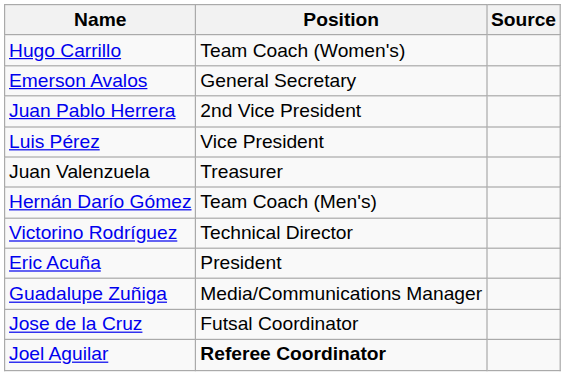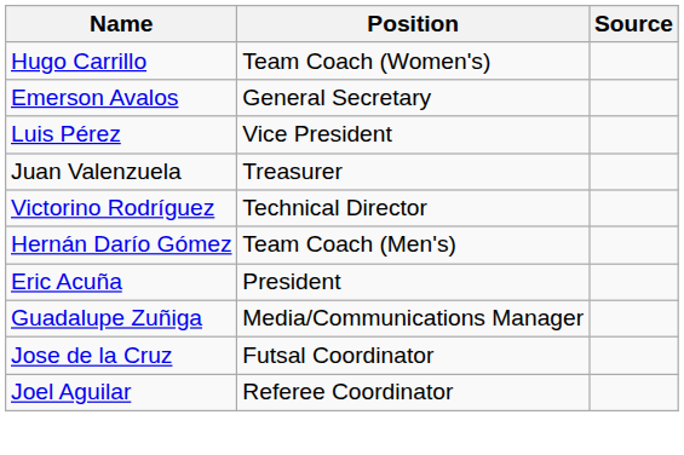- row: Juan Pablo Herrera | 2nd Vice President
rows swapped: Victorino Rodríguez <-> Hernán Darío Gómez
Joel Aguilar | Position: bold -> normal
